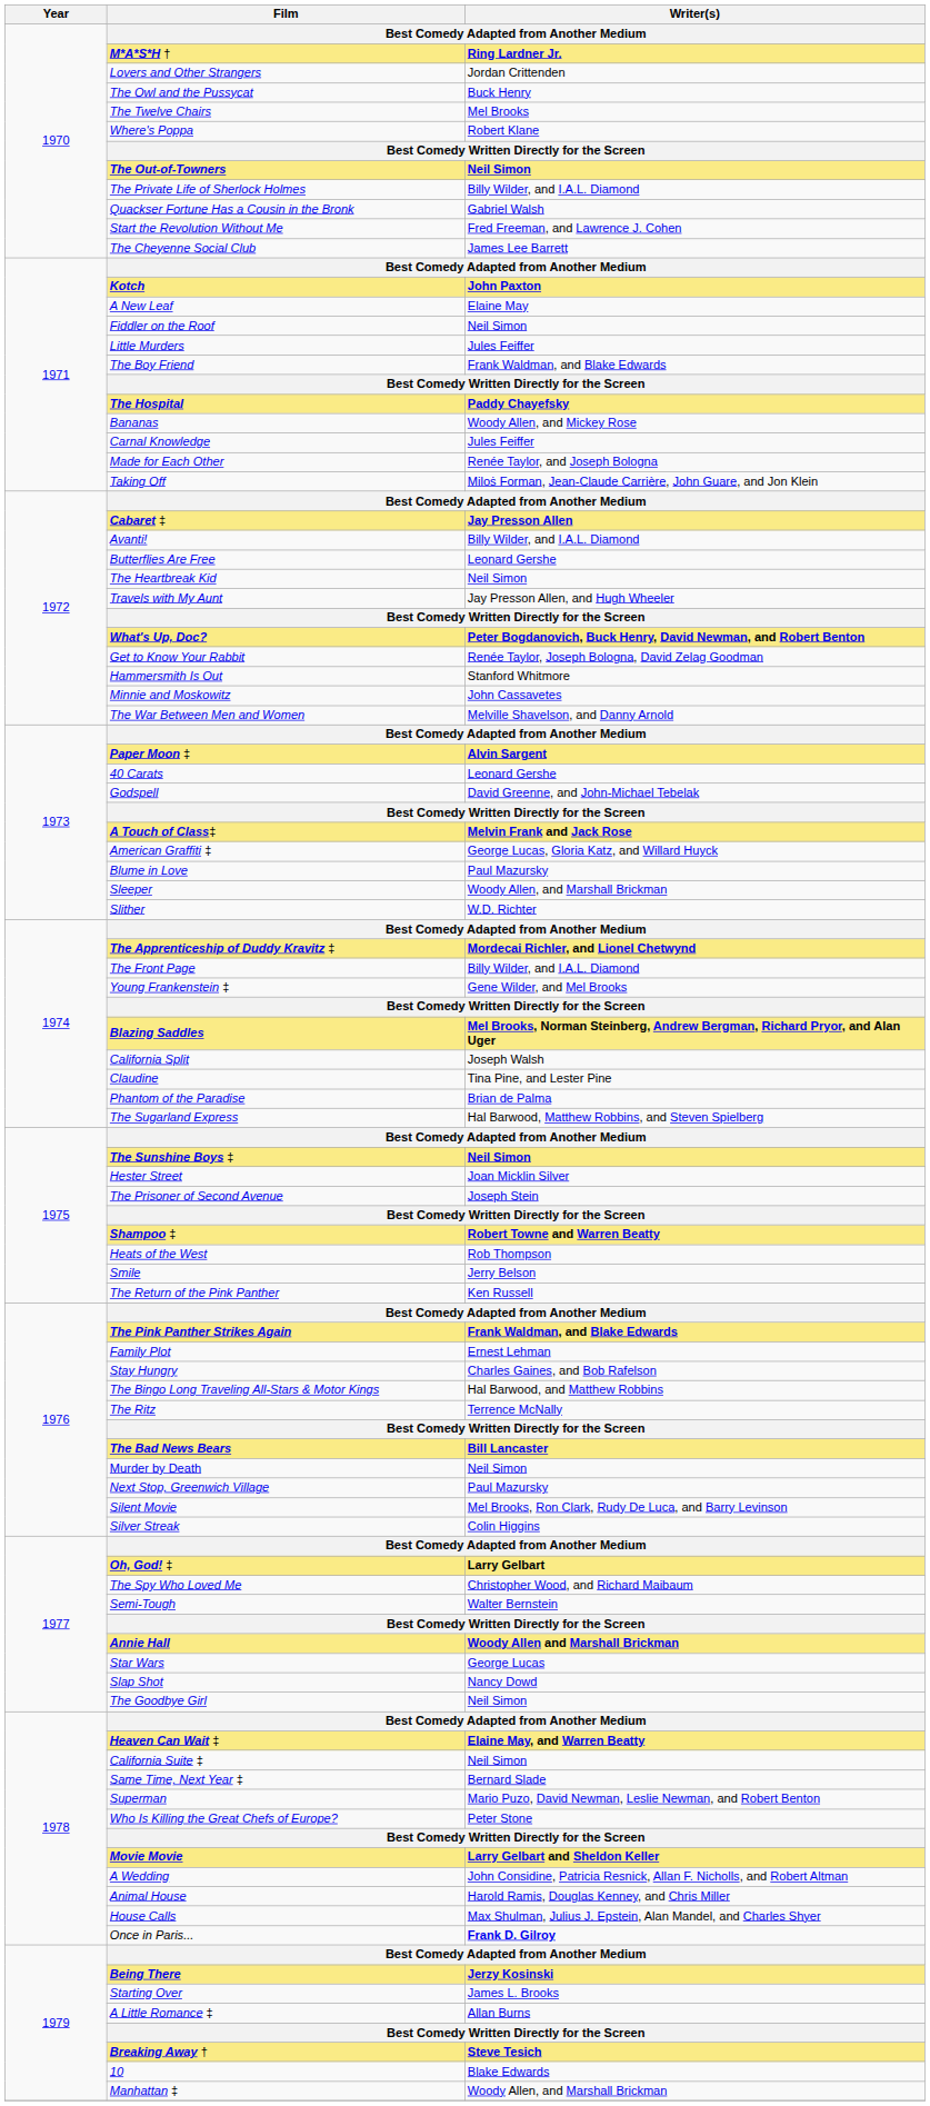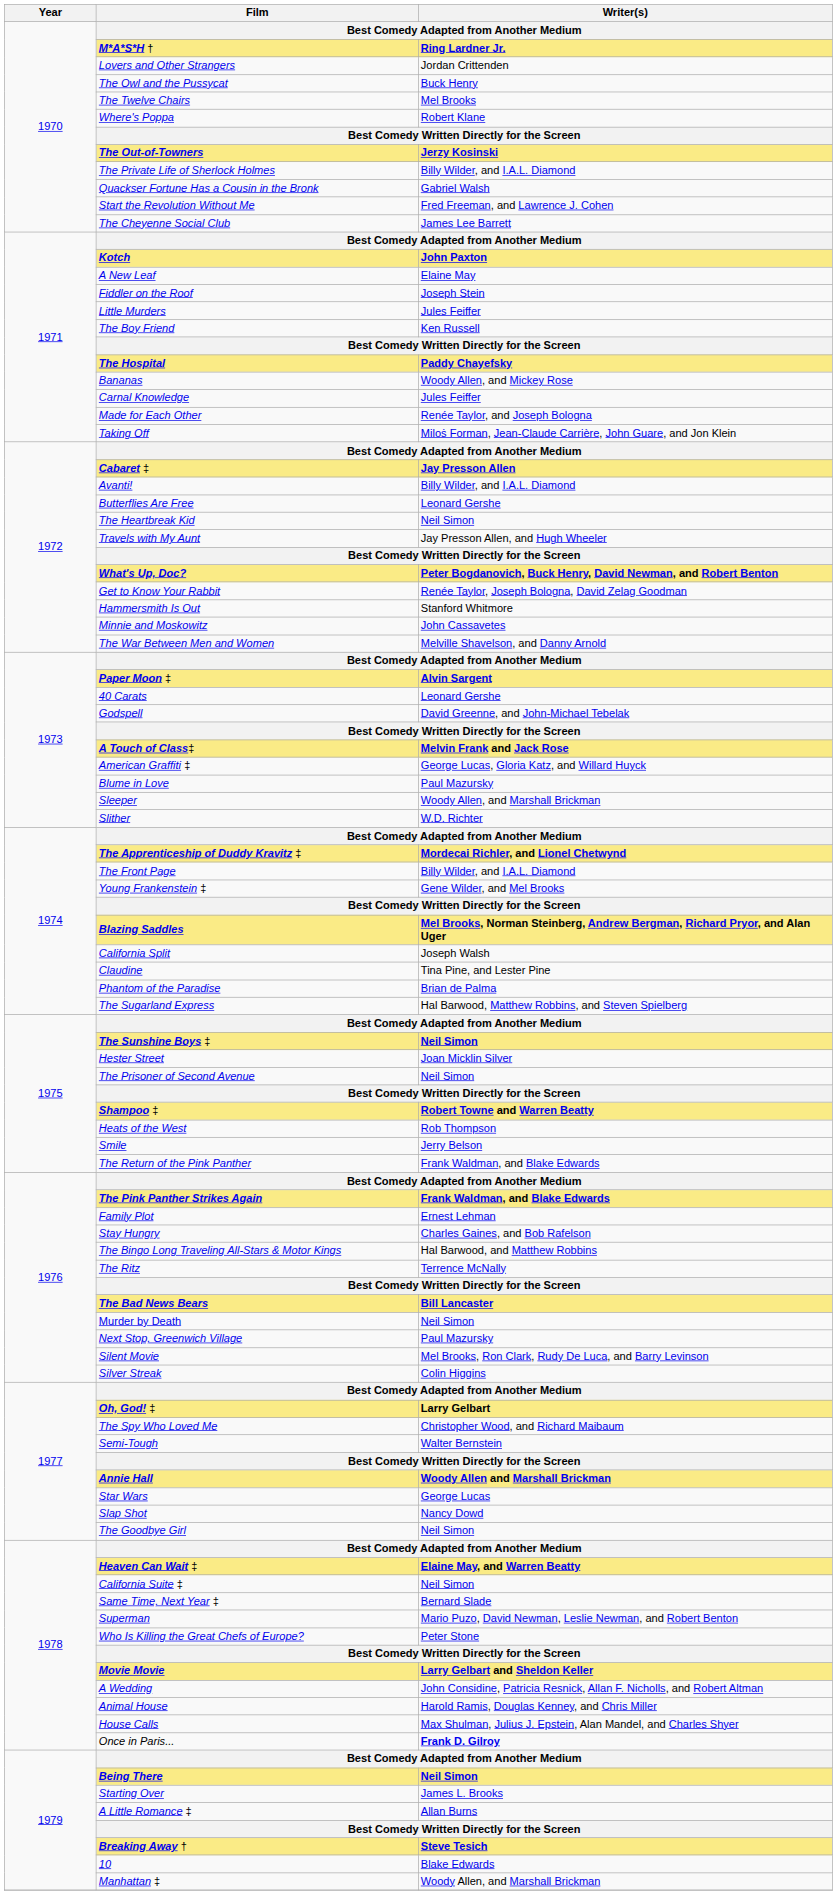The Out-of-Towners | Writer(s): Neil Simon -> Jerzy Kosinski
Fiddler on the Roof | Writer(s): Neil Simon -> Joseph Stein
The Boy Friend | Writer(s): Frank Waldman, and Blake Edwards -> Ken Russell
The Prisoner of Second Avenue | Writer(s): Joseph Stein -> Neil Simon
The Return of the Pink Panther | Writer(s): Ken Russell -> Frank Waldman, and Blake Edwards
Being There | Writer(s): Jerzy Kosinski -> Neil Simon
